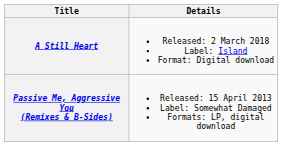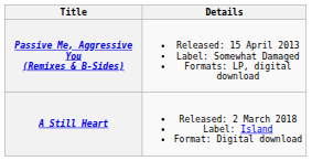rows swapped: Passive Me, Aggressive You (Remixes & B-Sides) <-> A Still Heart
